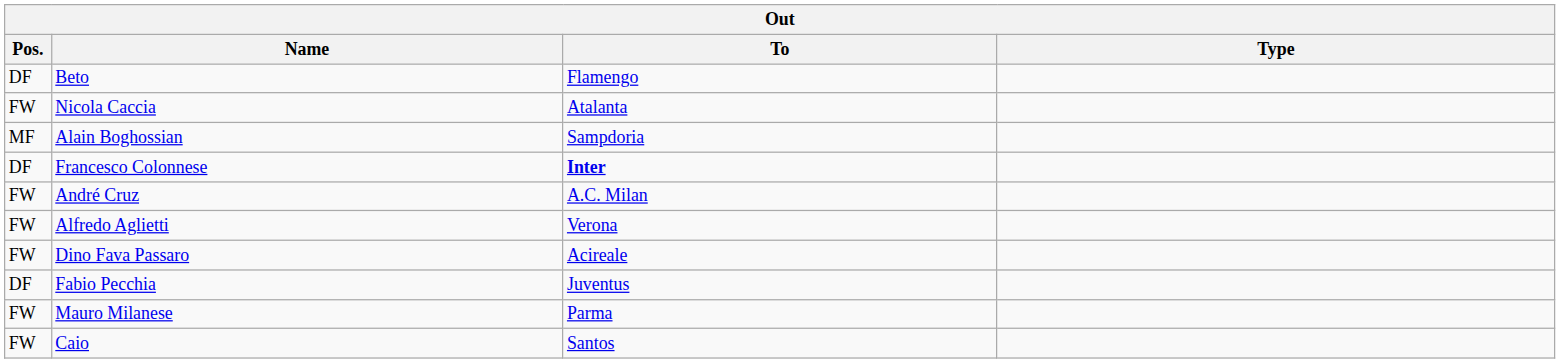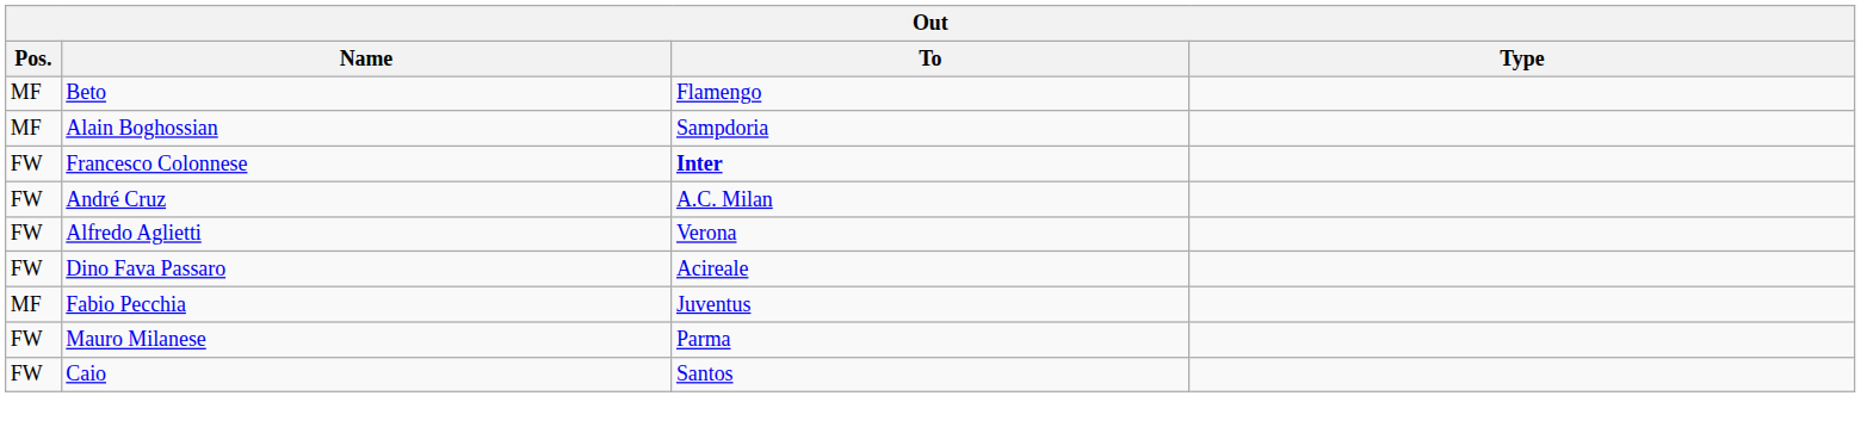Beto | Pos.: DF -> MF
- row: FW | Nicola Caccia | Atalanta
Francesco Colonnese | Pos.: DF -> FW
Fabio Pecchia | Pos.: DF -> MF
